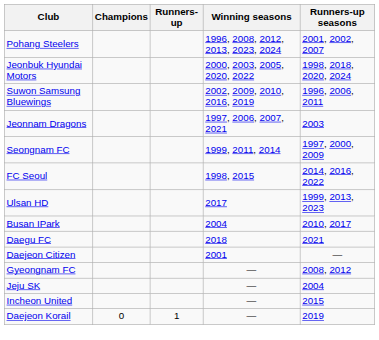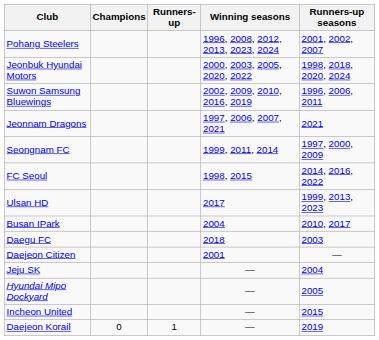Jeonnam Dragons | Runners-up seasons: 2003 -> 2021
Daegu FC | Runners-up seasons: 2021 -> 2003
- row: Gyeongnam FC | — | 2008, 2012
+ row: Hyundai Mipo Dockyard | — | 2005
